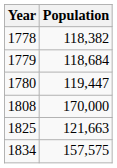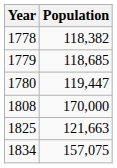1779 | Population: 118,684 -> 118,685
1834 | Population: 157,575 -> 157,075
